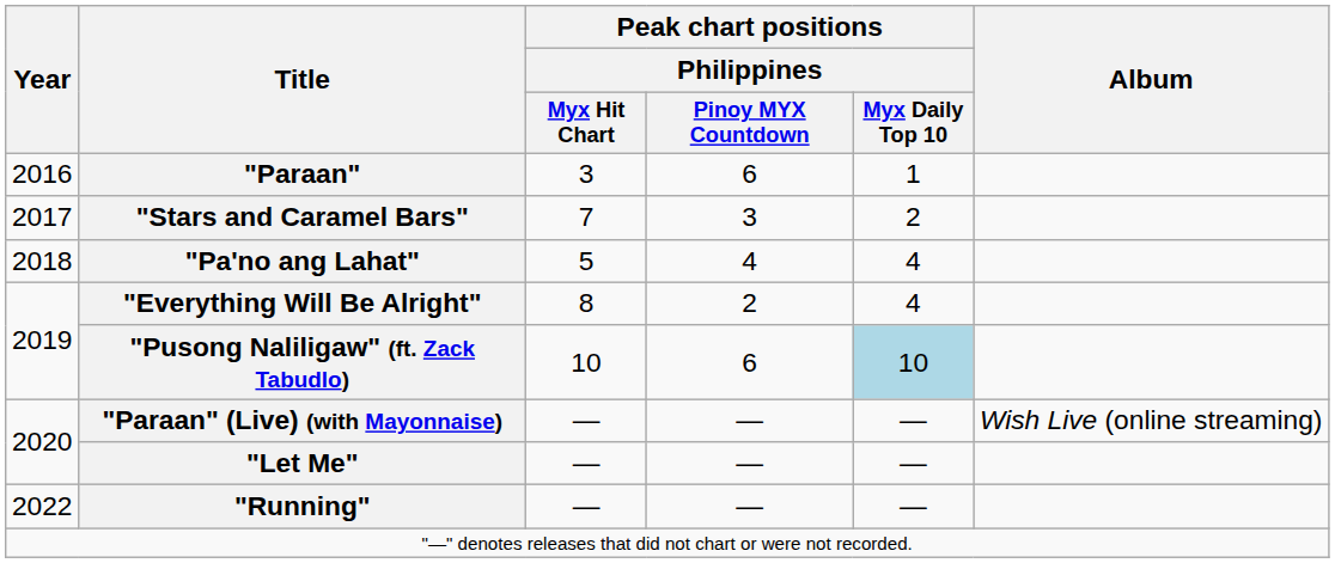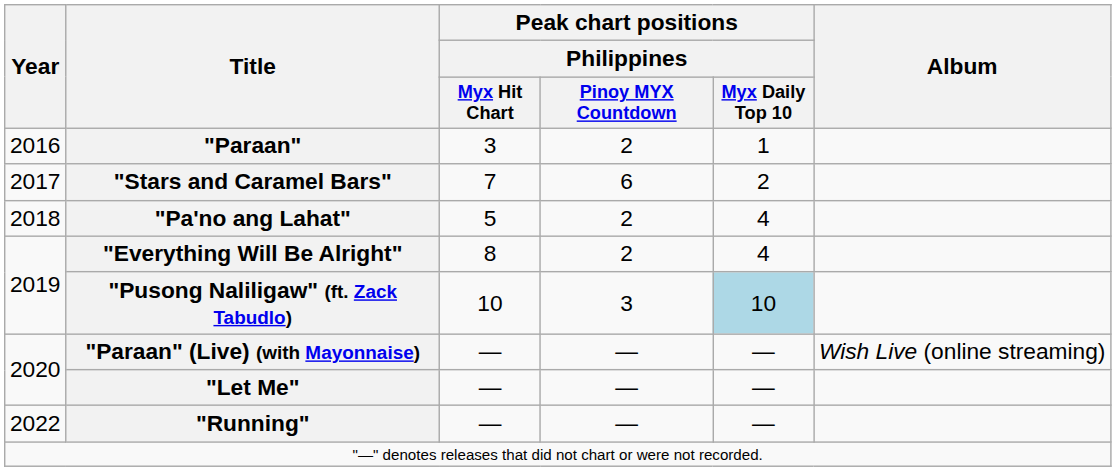"Paraan" | Peak chart positions / Philippines / Pinoy MYX Countdown: 6 -> 2
"Stars and Caramel Bars" | Peak chart positions / Philippines / Pinoy MYX Countdown: 3 -> 6
"Pa'no ang Lahat" | Peak chart positions / Philippines / Pinoy MYX Countdown: 4 -> 2
"Pusong Naliligaw" (ft. Zack Tabudlo) | Peak chart positions / Philippines / Pinoy MYX Countdown: 6 -> 3
